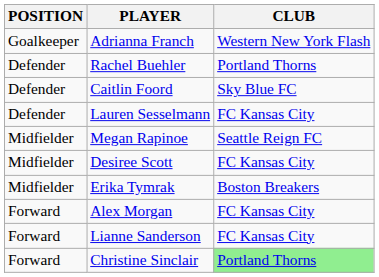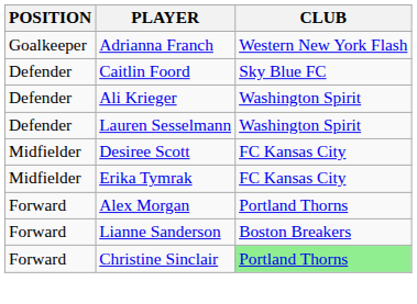- row: Defender | Rachel Buehler | Portland Thorns
+ row: Defender | Ali Krieger | Washington Spirit
Lauren Sesselmann | CLUB: FC Kansas City -> Washington Spirit
- row: Midfielder | Megan Rapinoe | Seattle Reign FC
Erika Tymrak | CLUB: Boston Breakers -> FC Kansas City
Alex Morgan | CLUB: FC Kansas City -> Portland Thorns
Lianne Sanderson | CLUB: FC Kansas City -> Boston Breakers
